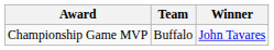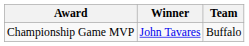columns swapped: Winner <-> Team
